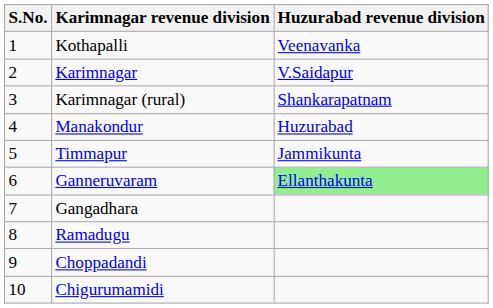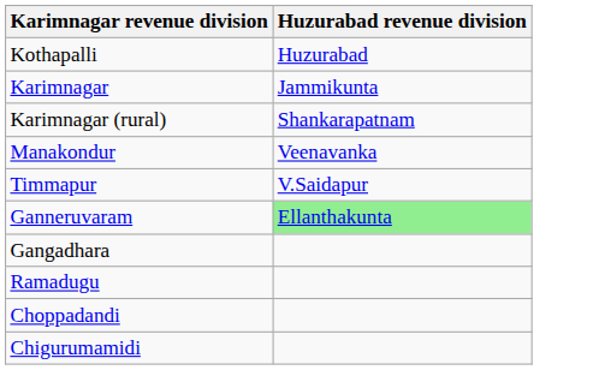- column: S.No. | 1 | 2 | 3 | 4 | 5 | 6 | 7 | 8 | 9 | 10
Kothapalli | Huzurabad revenue division: Veenavanka -> Huzurabad
Karimnagar | Huzurabad revenue division: V.Saidapur -> Jammikunta
Manakondur | Huzurabad revenue division: Huzurabad -> Veenavanka
Timmapur | Huzurabad revenue division: Jammikunta -> V.Saidapur
